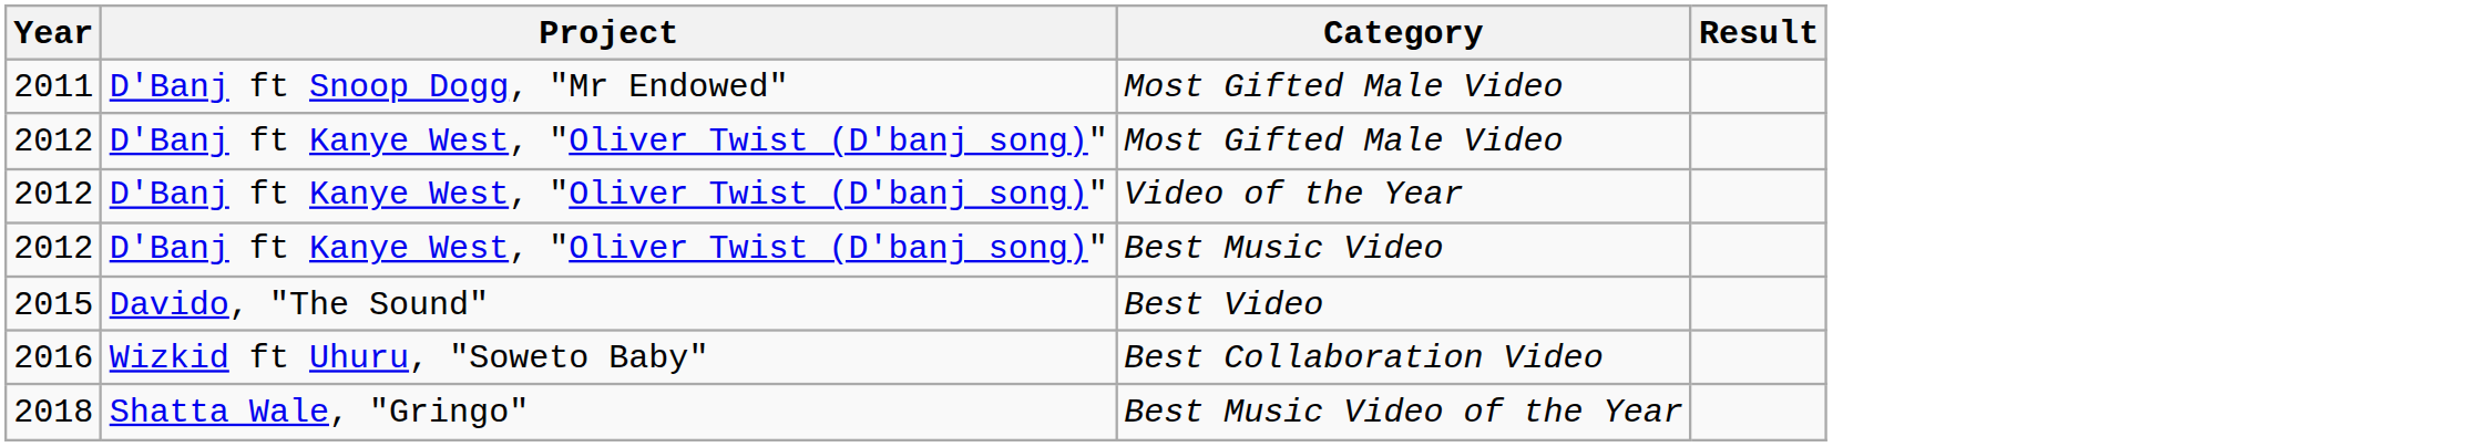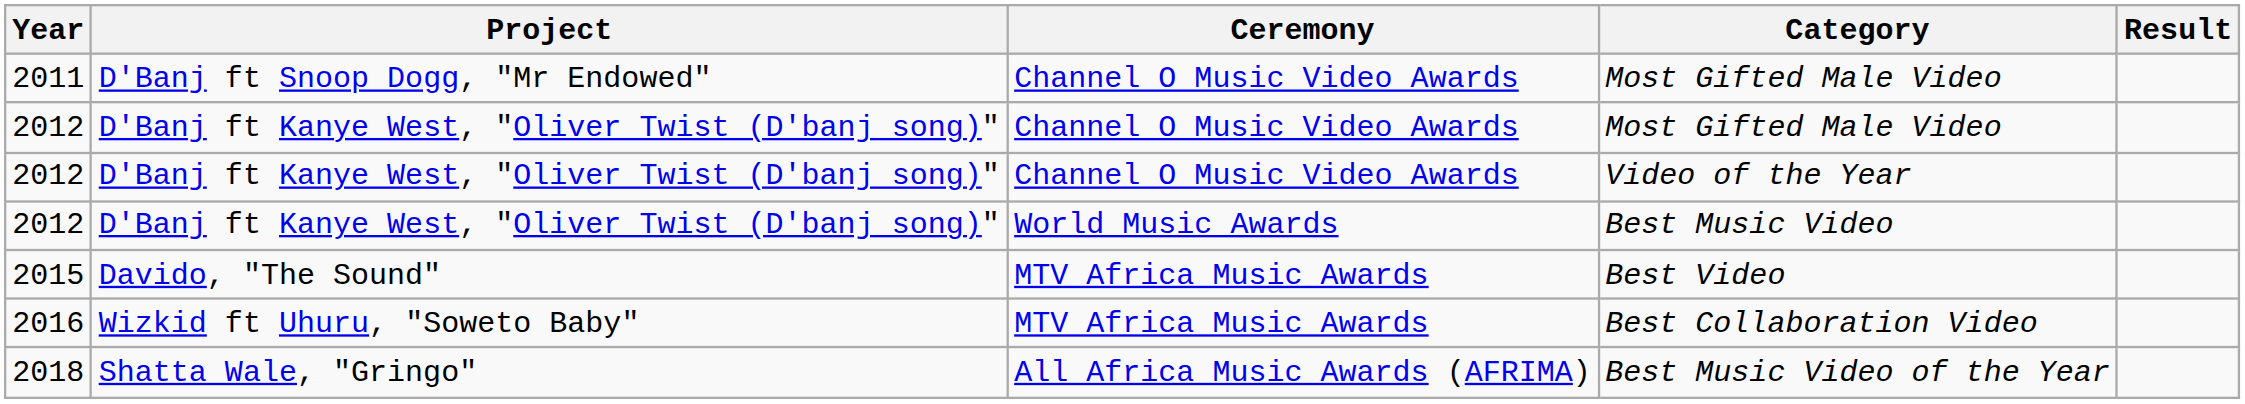+ column: Ceremony | Channel O Music Video Awards | Channel O Music Video Awards | Channel O Music Video Awards | World Music Awards | MTV Africa Music Awards | MTV Africa Music Awards | All Africa Music Awards (AFRIMA)
